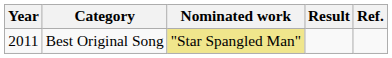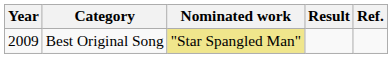Best Original Song | Year: 2011 -> 2009
